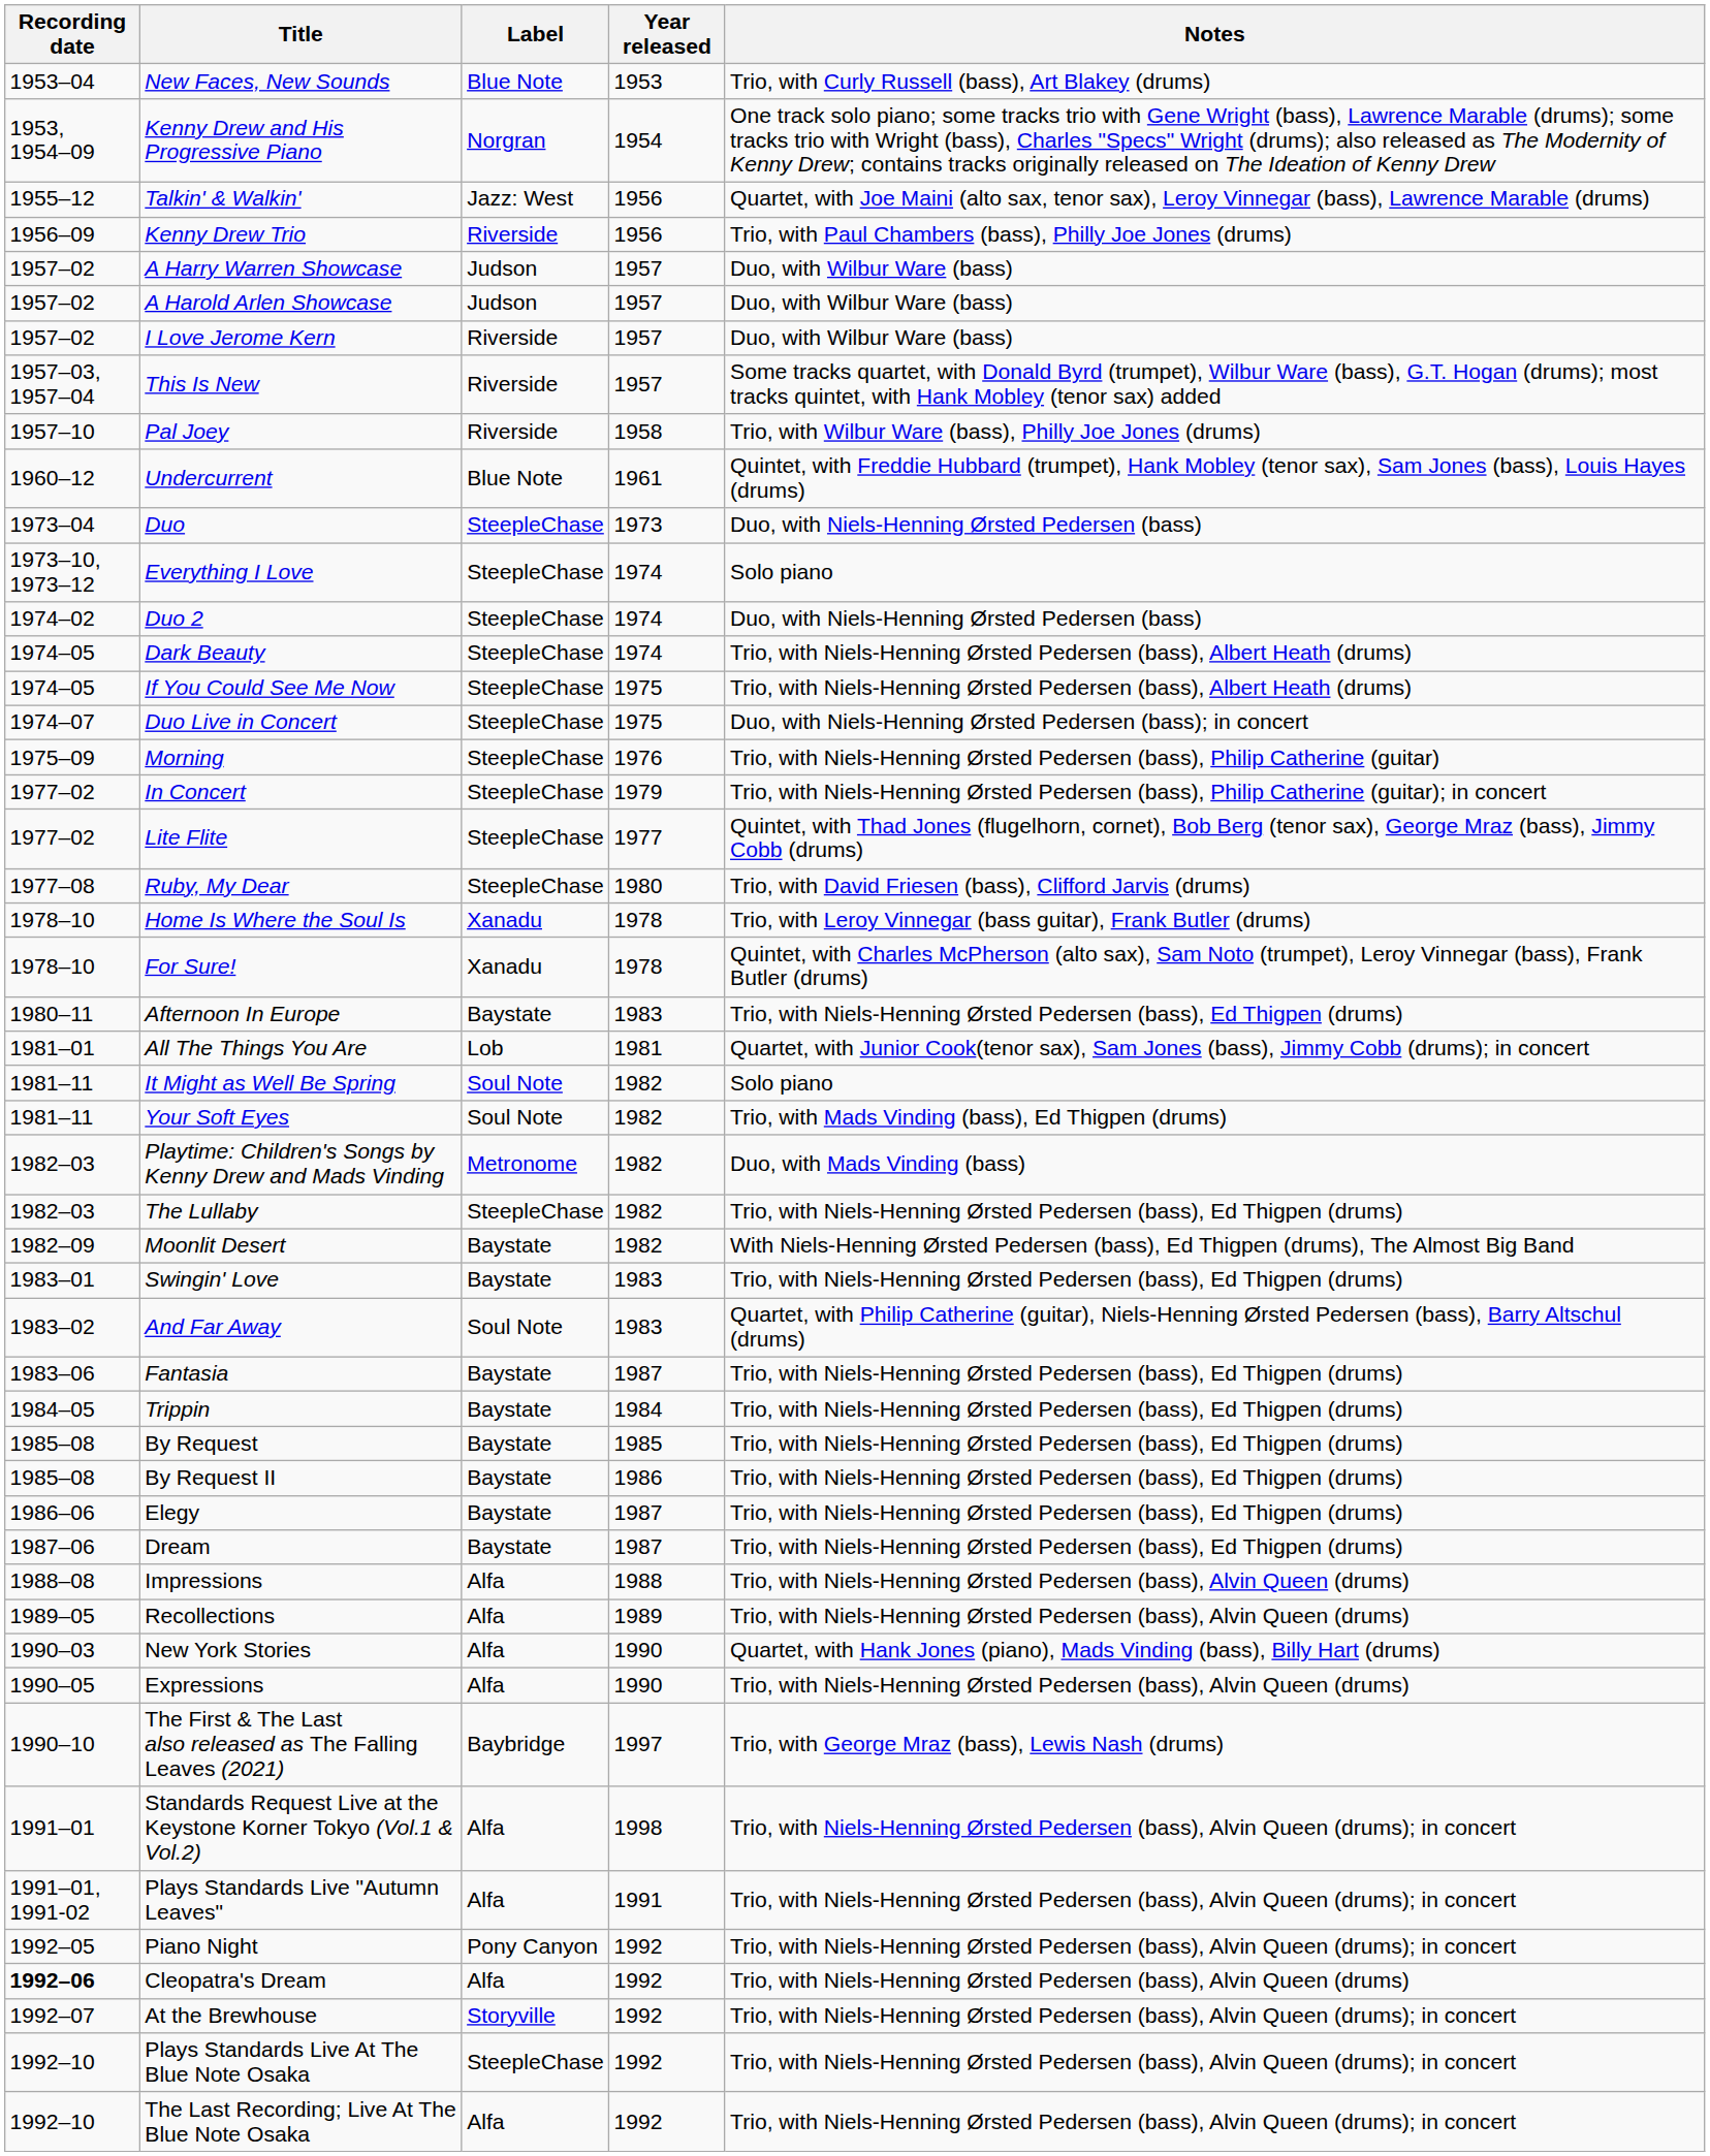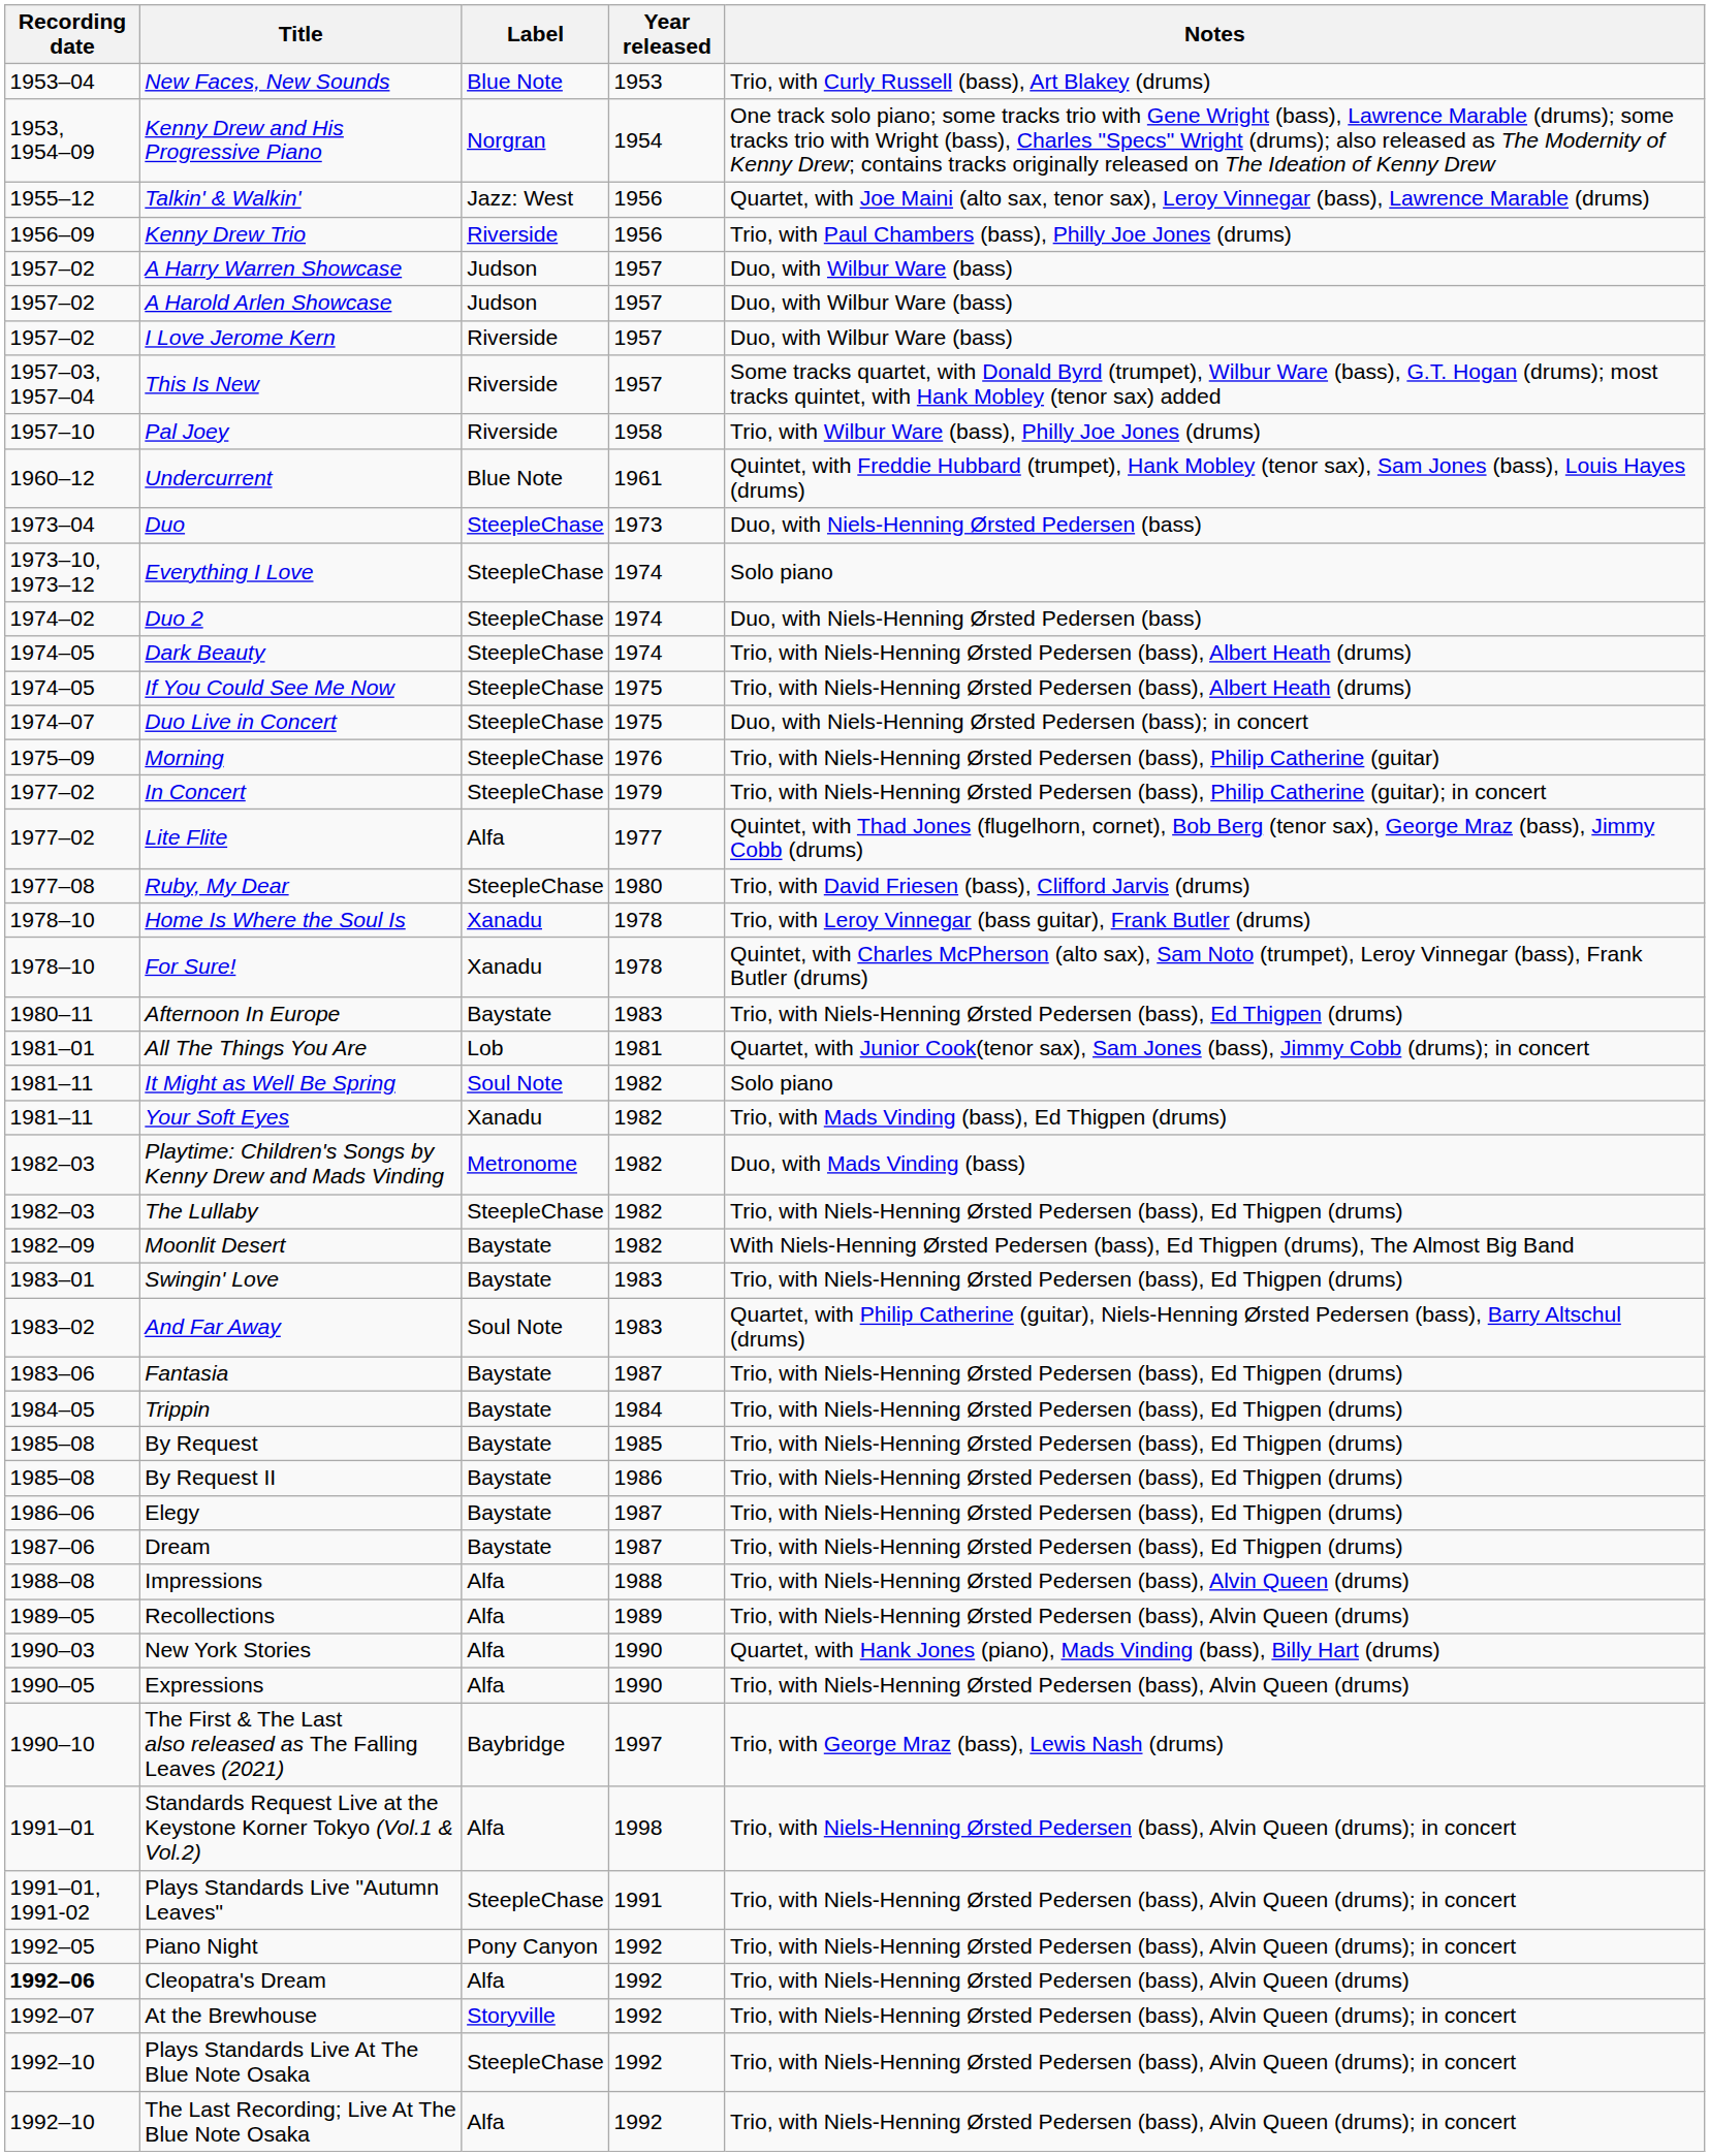Lite Flite | Label: SteepleChase -> Alfa
Your Soft Eyes | Label: Soul Note -> Xanadu
Plays Standards Live "Autumn Leaves" | Label: Alfa -> SteepleChase
